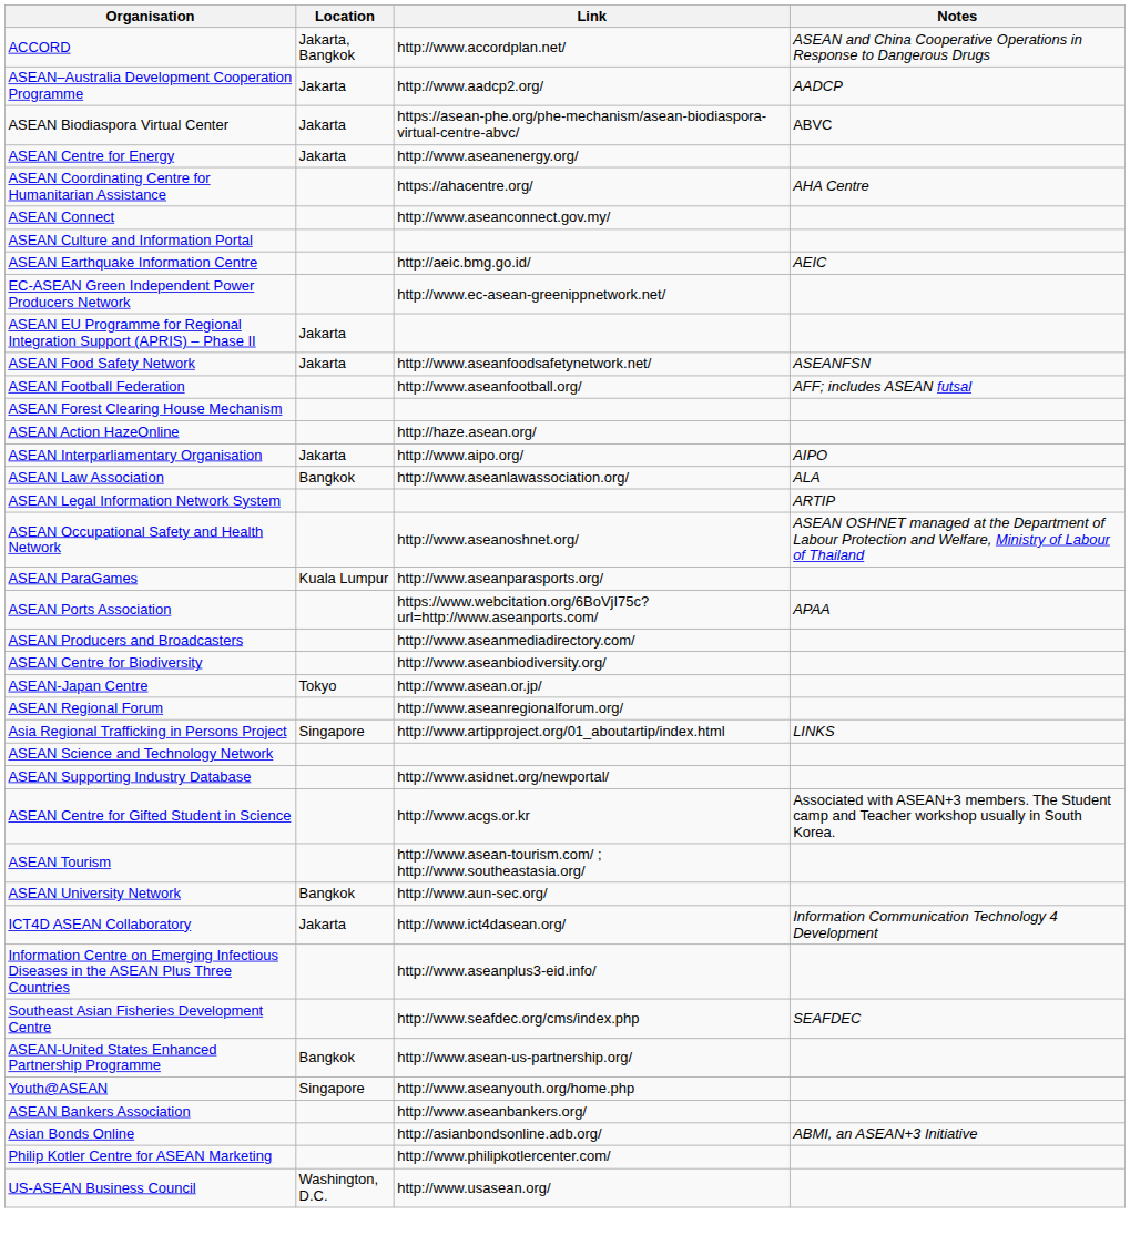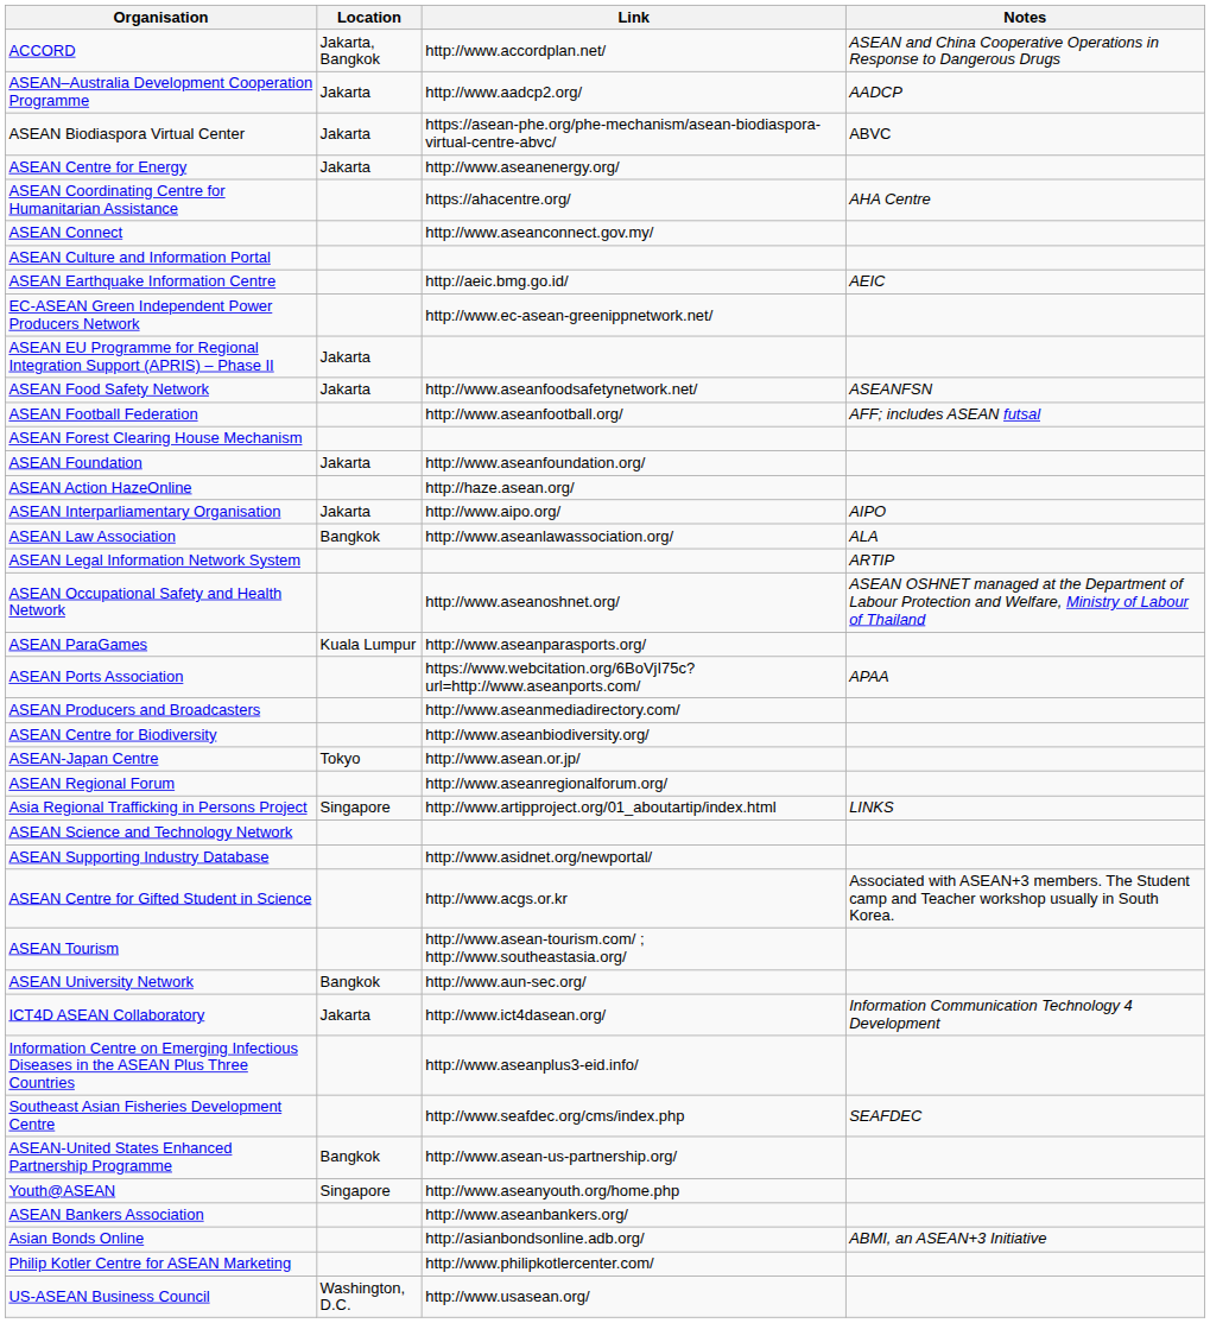+ row: ASEAN Foundation | Jakarta | http://www.aseanfoundation.org/
